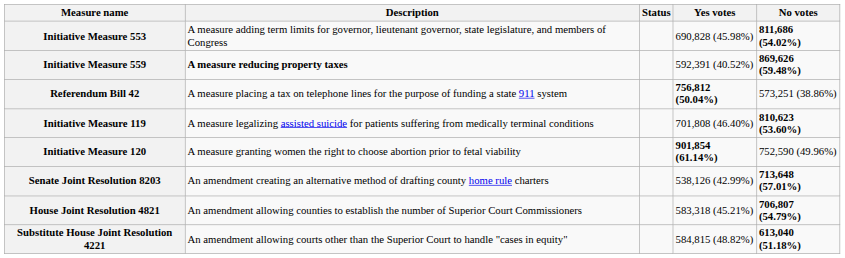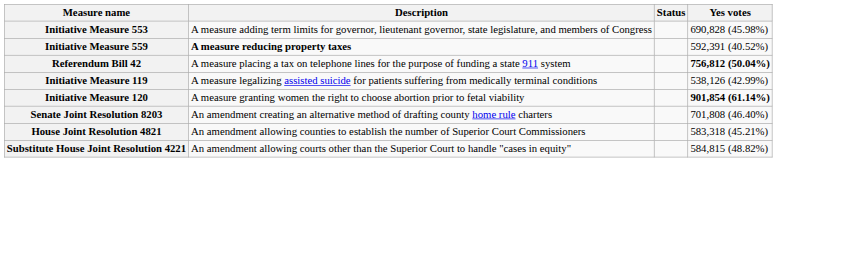- column: No votes | 811,686 (54.02%) | 869,626 (59.48%) | 573,251 (38.86%) | 810,623 (53.60%) | 752,590 (49.96%) | 713,648 (57.01%) | 706,807 (54.79%) | 613,040 (51.18%)
Initiative Measure 119 | Yes votes: 701,808 (46.40%) -> 538,126 (42.99%)
Senate Joint Resolution 8203 | Yes votes: 538,126 (42.99%) -> 701,808 (46.40%)
